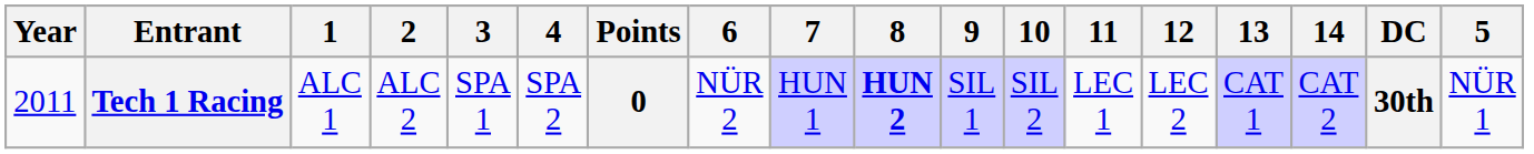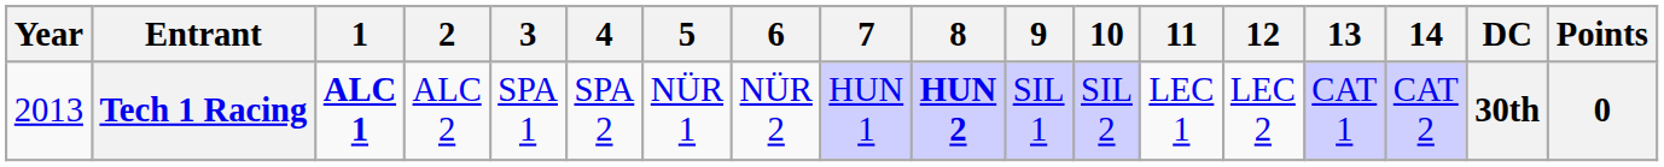columns swapped: 5 <-> Points
Tech 1 Racing | Year: 2011 -> 2013
Tech 1 Racing | 1: normal -> bold
